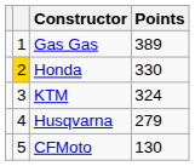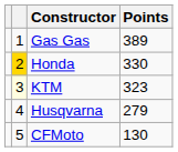KTM | column 2: no background -> lightyellow background
KTM | Points: 324 -> 323
